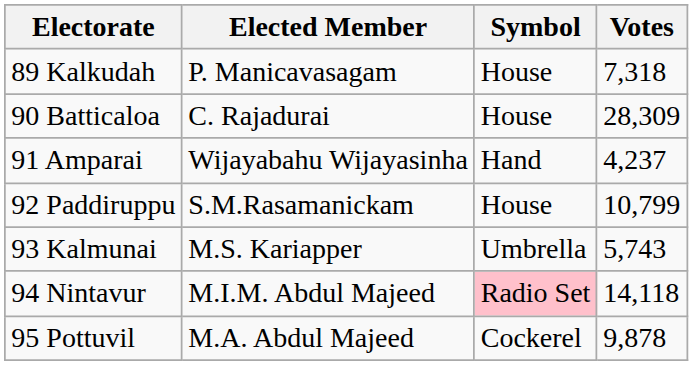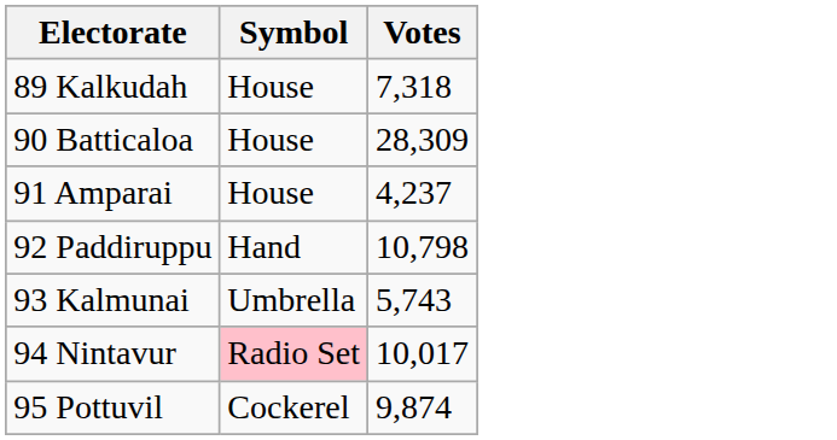- column: Elected Member | P. Manicavasagam | C. Rajadurai | Wijayabahu Wijayasinha | S.M.Rasamanickam | M.S. Kariapper | M.I.M. Abdul Majeed | M.A. Abdul Majeed
91 Amparai | Symbol: Hand -> House
92 Paddiruppu | Symbol: House -> Hand
92 Paddiruppu | Votes: 10,799 -> 10,798
94 Nintavur | Votes: 14,118 -> 10,017
95 Pottuvil | Votes: 9,878 -> 9,874
